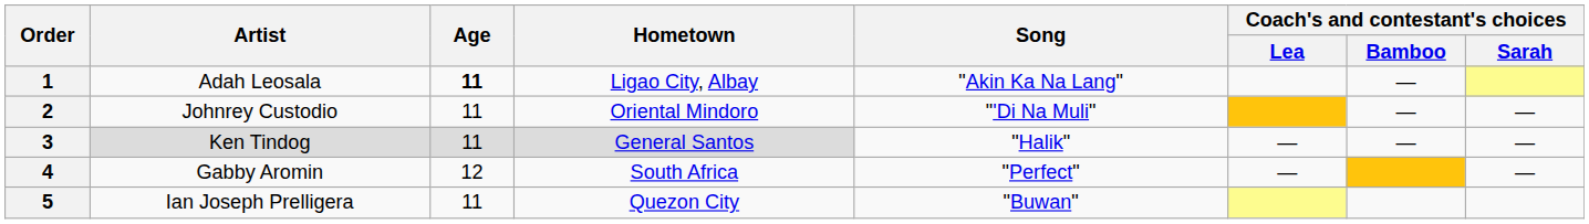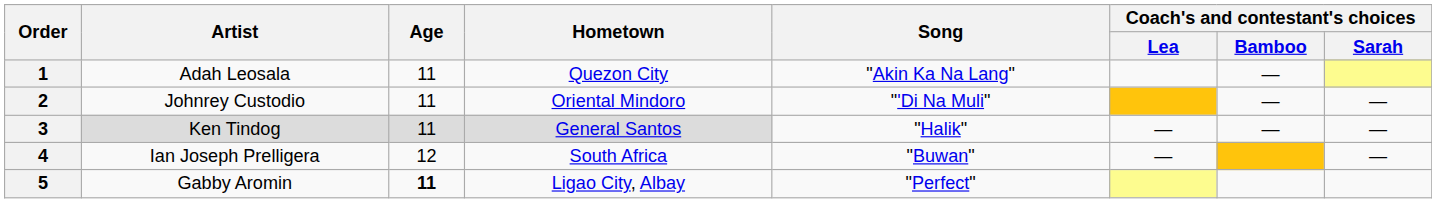1 | Age: bold -> normal
1 | Hometown: Ligao City, Albay -> Quezon City
4 | Artist: Gabby Aromin -> Ian Joseph Prelligera
4 | Song: "Perfect" -> "Buwan"
5 | Artist: Ian Joseph Prelligera -> Gabby Aromin
5 | Age: normal -> bold
5 | Hometown: Quezon City -> Ligao City, Albay
5 | Song: "Buwan" -> "Perfect"
